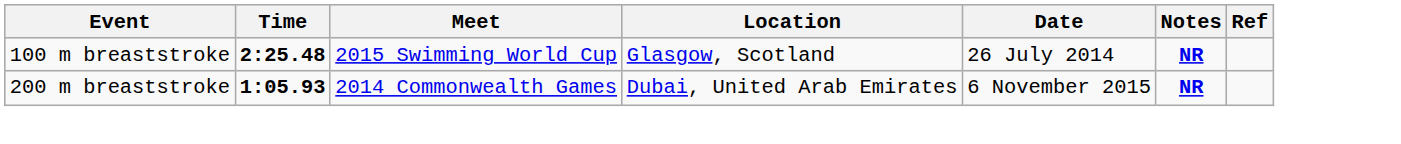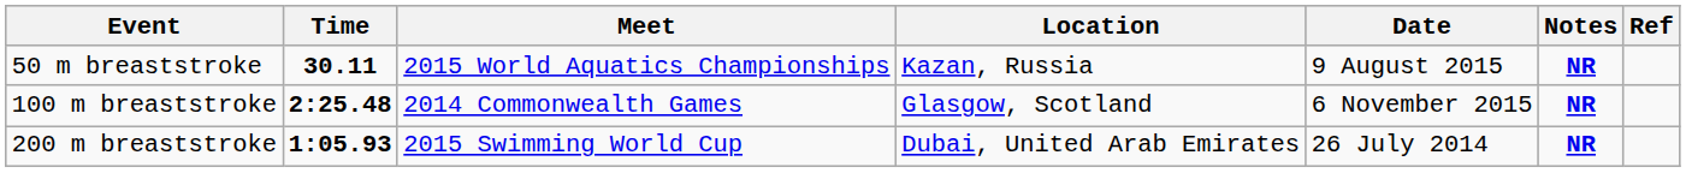+ row: 50 m breaststroke | 30.11 | 2015 World Aquatics Championships | Kazan, Russia | 9 August 2015 | NR
100 m breaststroke | Meet: 2015 Swimming World Cup -> 2014 Commonwealth Games
100 m breaststroke | Date: 26 July 2014 -> 6 November 2015
200 m breaststroke | Meet: 2014 Commonwealth Games -> 2015 Swimming World Cup
200 m breaststroke | Date: 6 November 2015 -> 26 July 2014
